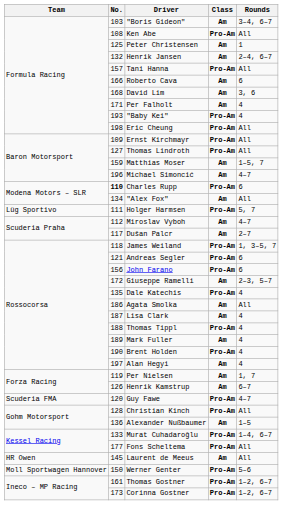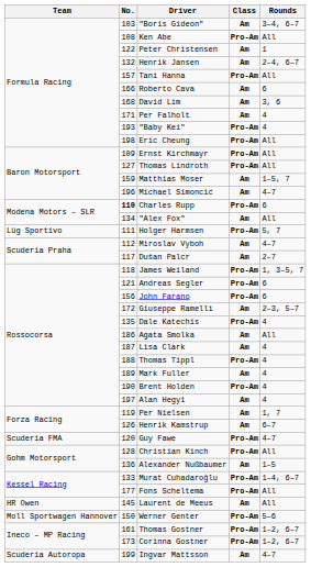Peter Christensen | No.: 125 -> 122
+ row: Scuderia Autoropa | 199 | Ingvar Mattsson | Am | 4–7
